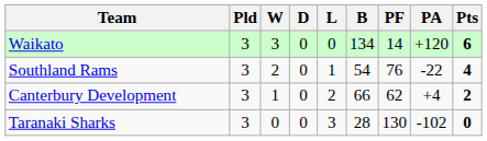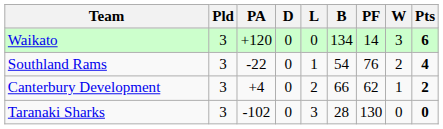columns swapped: W <-> PA
